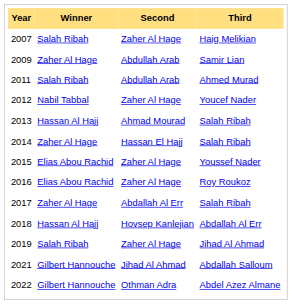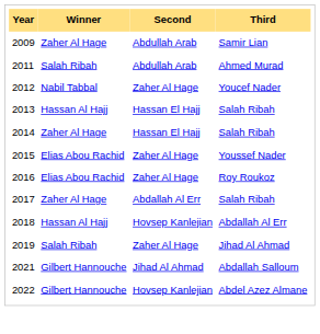- row: 2007 | Salah Ribah | Zaher Al Hage | Haig Melikian
2013 | Second: Ahmad Mourad -> Hassan El Hajj
2022 | Second: Othman Adra -> Hovsep Kanlejian
